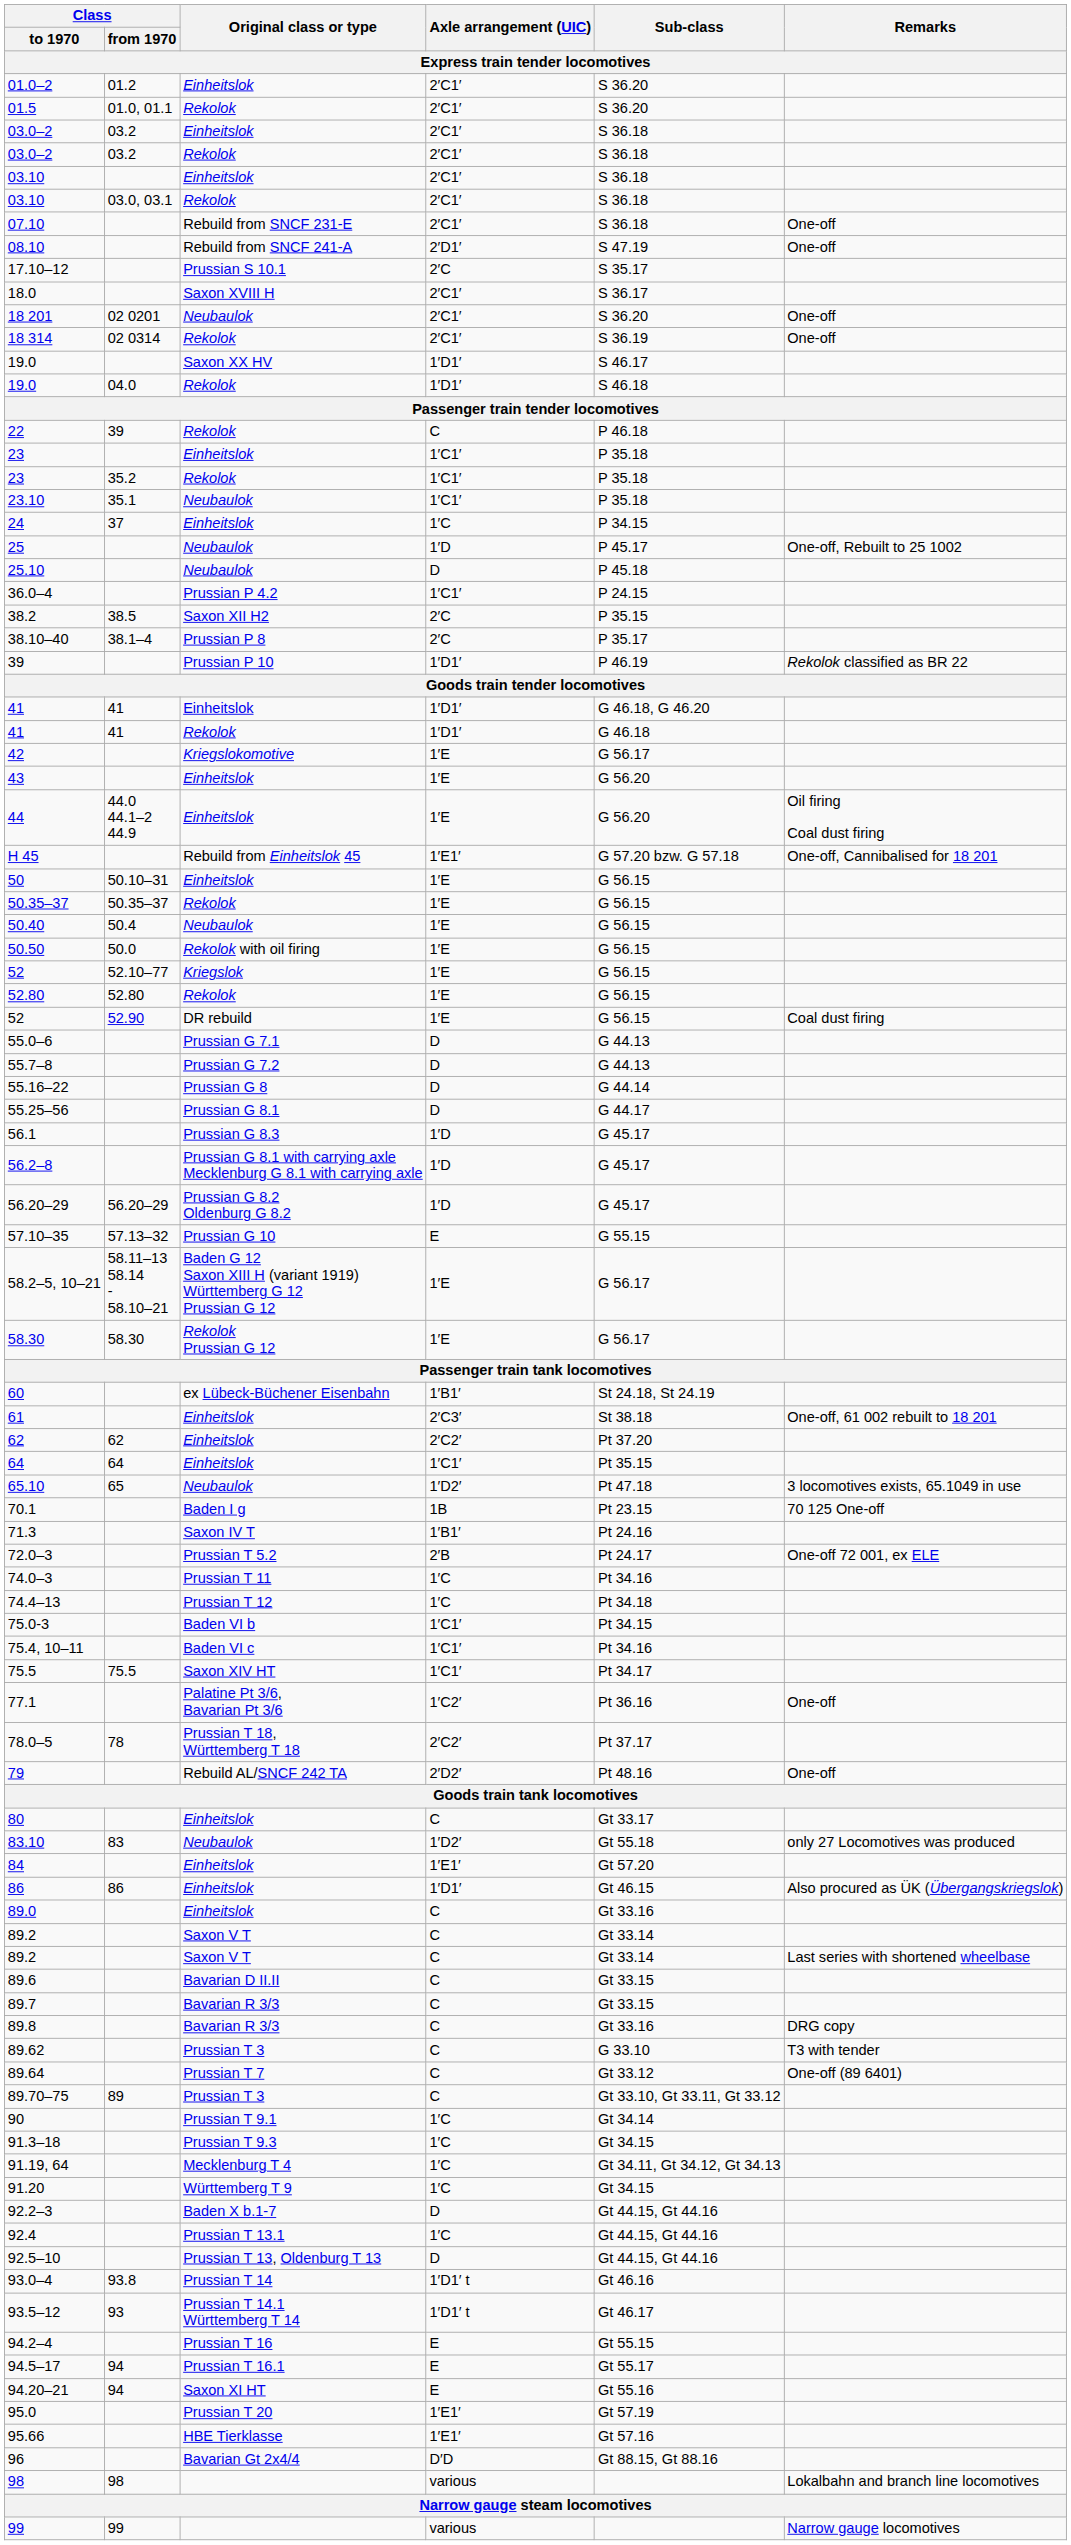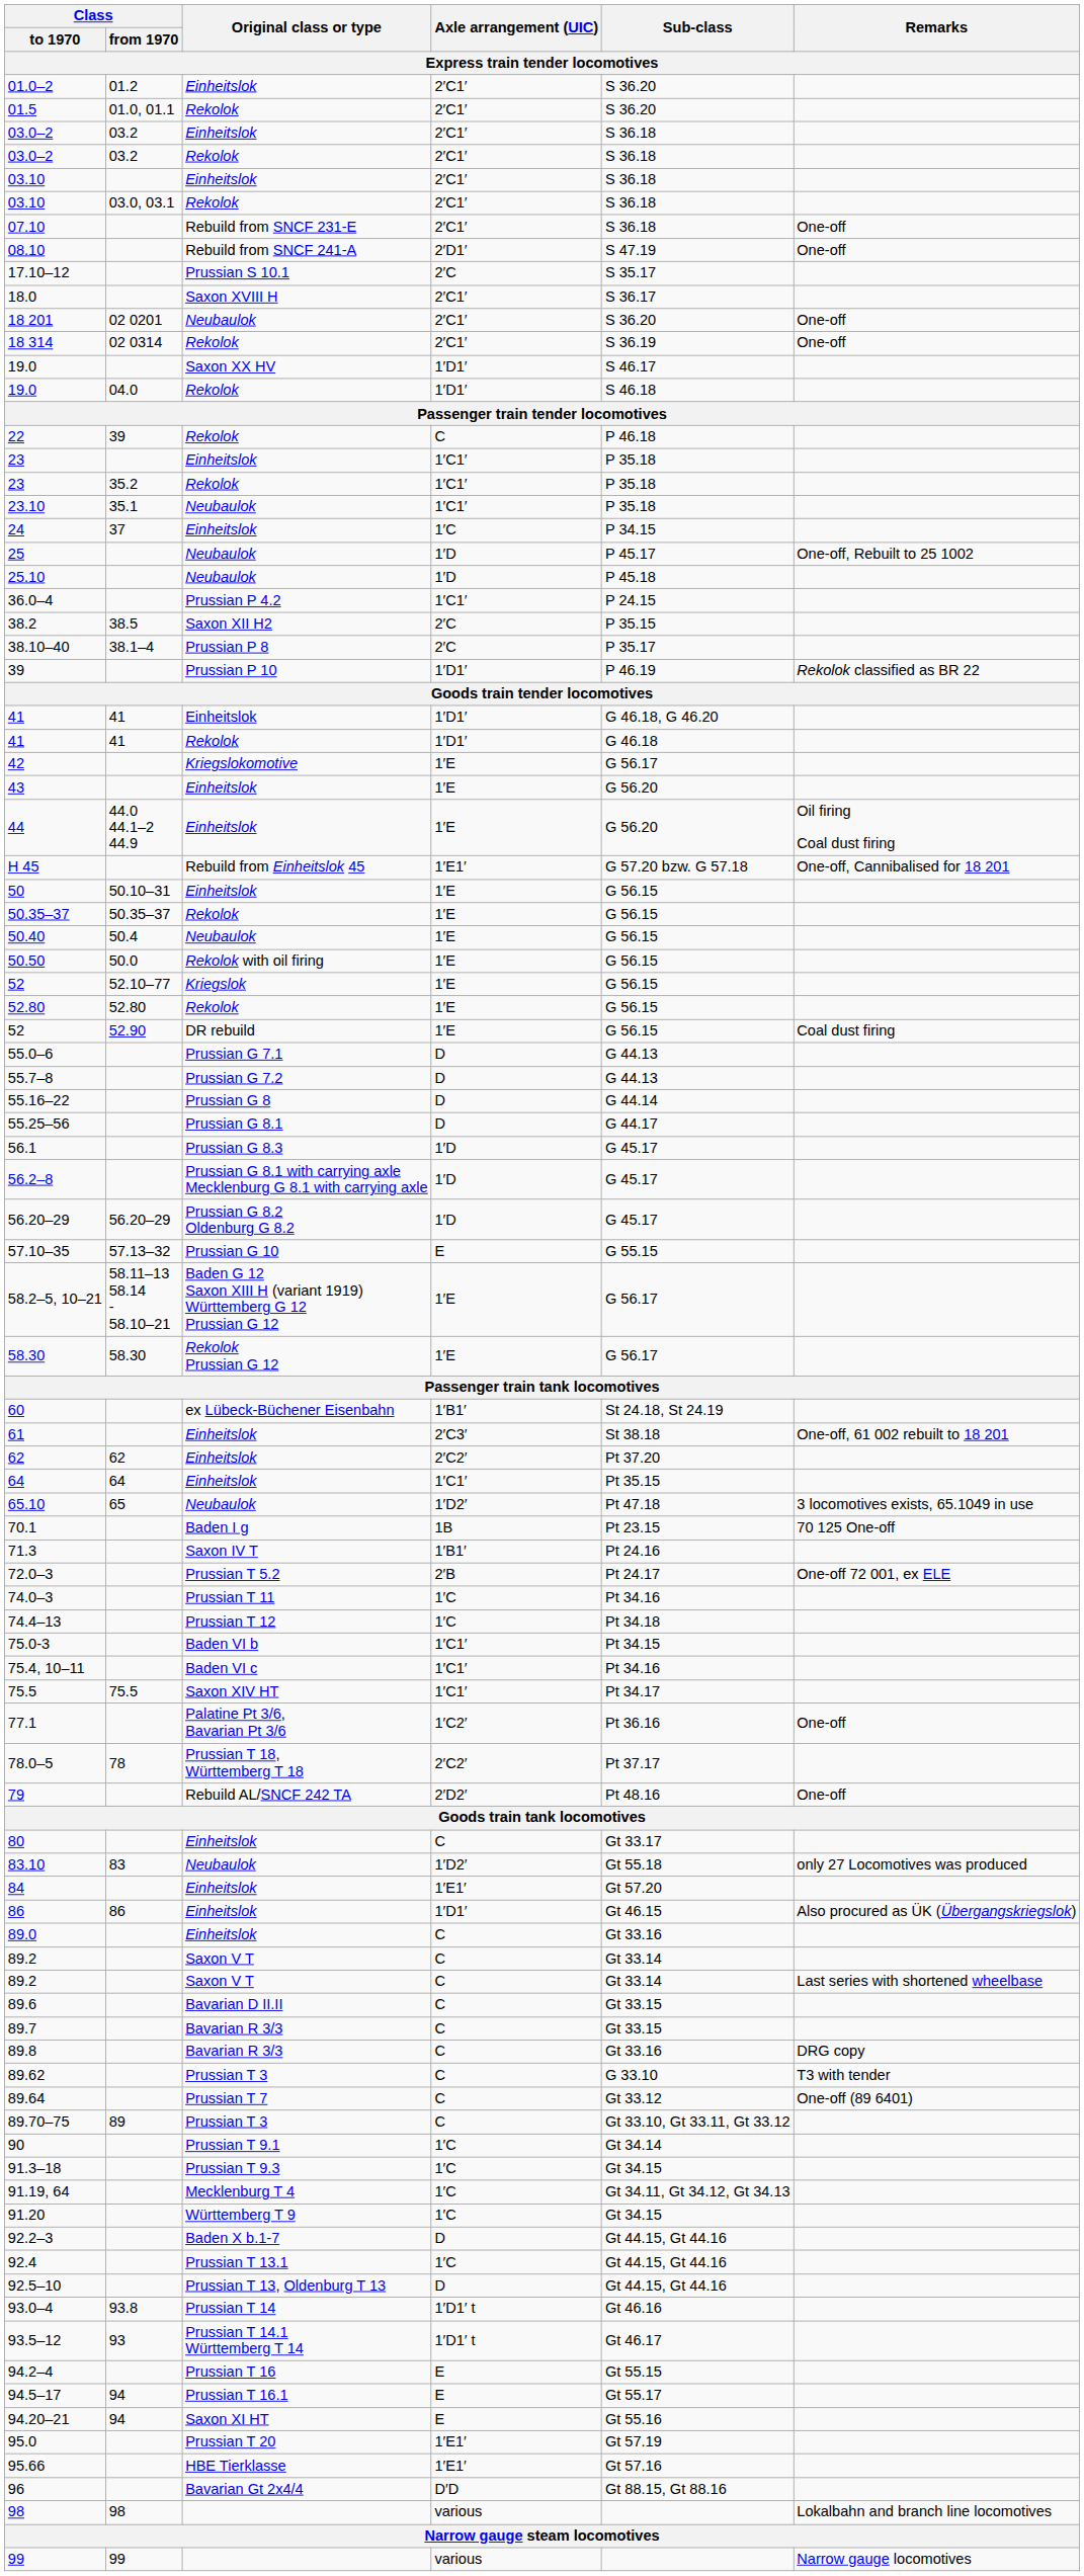25.10 | Axle arrangement (UIC): D -> 1′D
